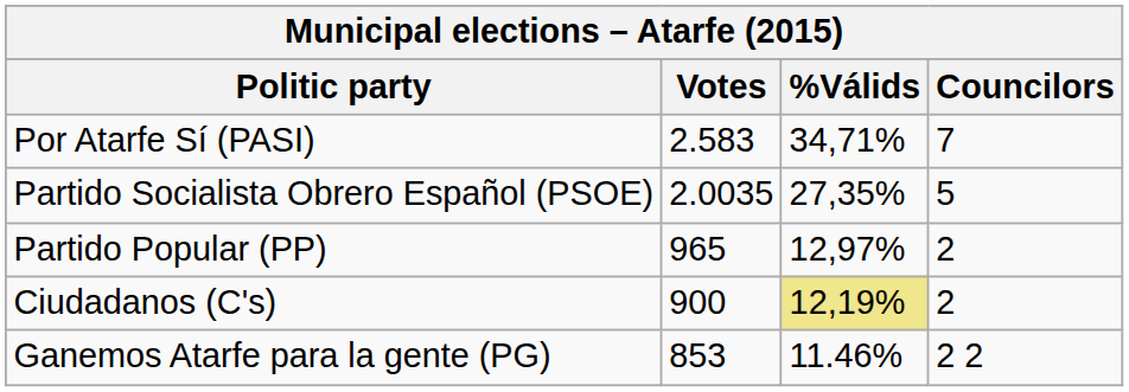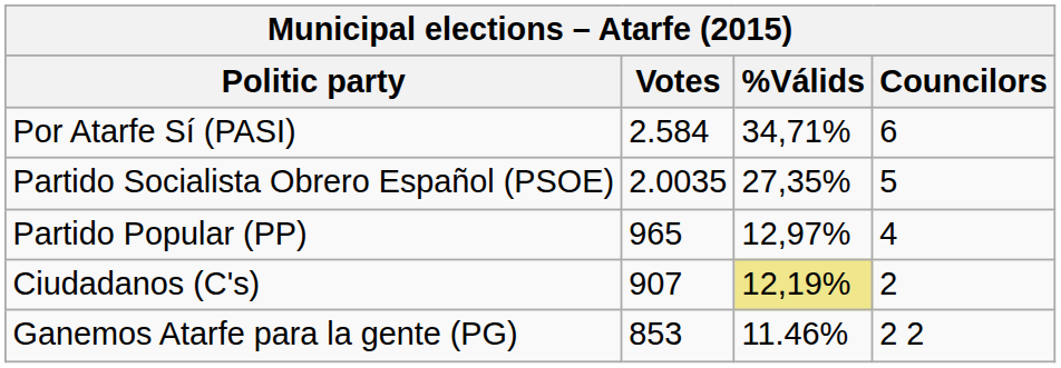Por Atarfe Sí (PASI) | Votes: 2.583 -> 2.584
Por Atarfe Sí (PASI) | Councilors: 7 -> 6
Partido Popular (PP) | Councilors: 2 -> 4
Ciudadanos (C's) | Votes: 900 -> 907
